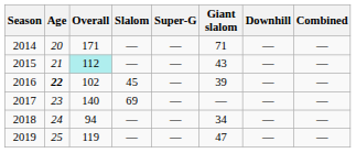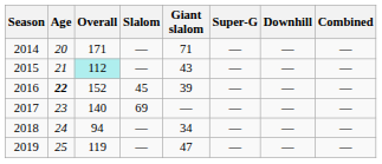columns swapped: Giant slalom <-> Super-G
2016 | Overall: 102 -> 152
